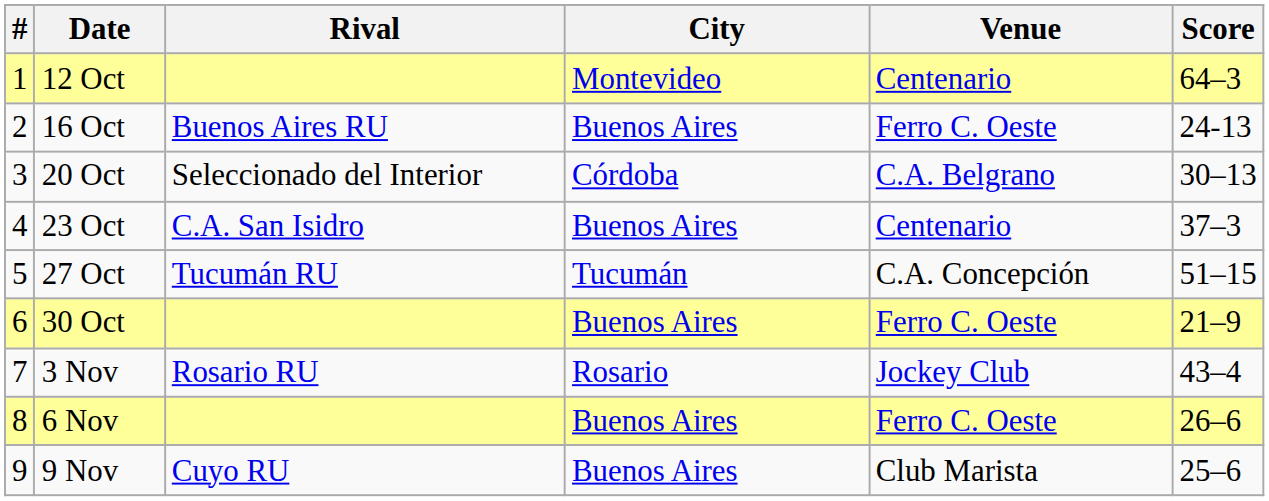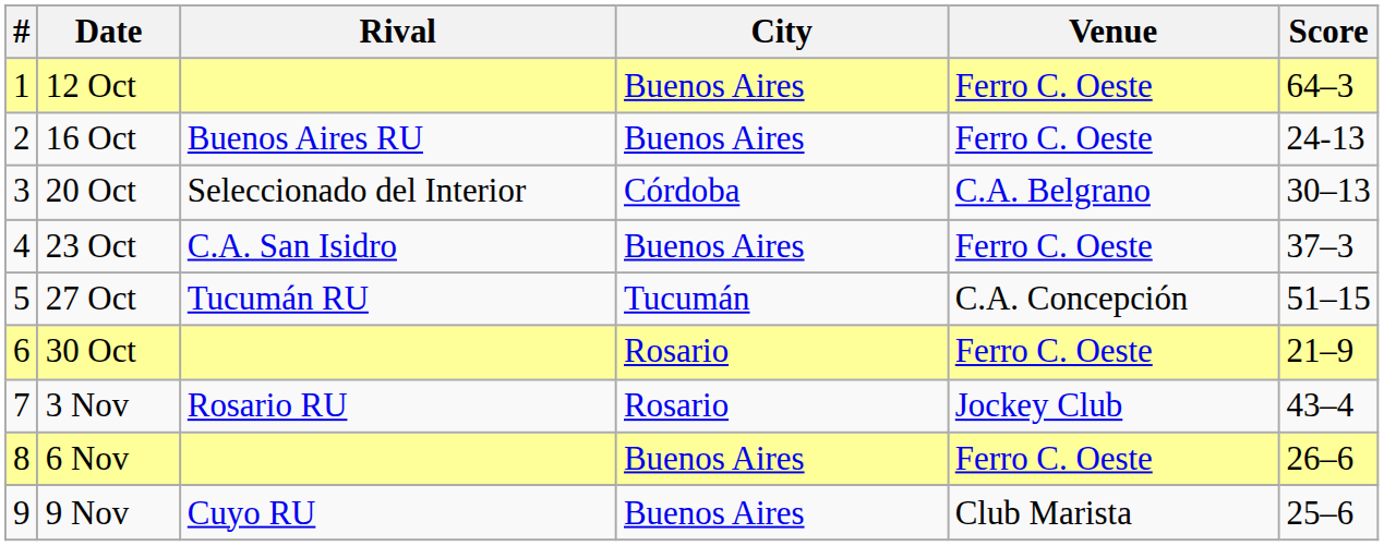12 Oct | City: Montevideo -> Buenos Aires
12 Oct | Venue: Centenario -> Ferro C. Oeste
23 Oct | Venue: Centenario -> Ferro C. Oeste
30 Oct | City: Buenos Aires -> Rosario
